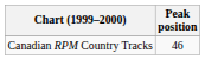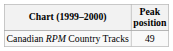Canadian RPM Country Tracks | Peak position: 46 -> 49
